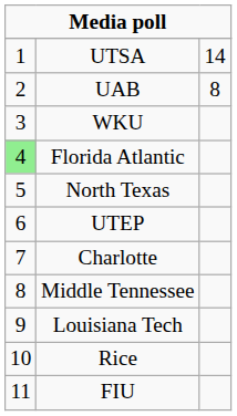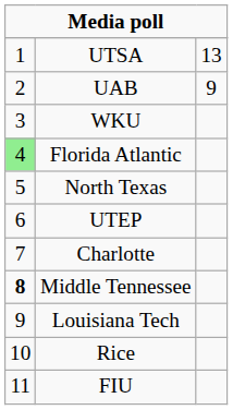UTSA | column 3: 14 -> 13
UAB | column 3: 8 -> 9
Middle Tennessee | column 1: normal -> bold
